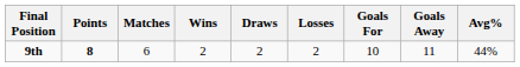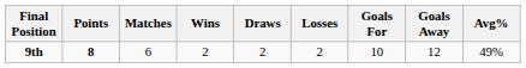9th | Goals Away: 11 -> 12
9th | Avg%: 44% -> 49%
